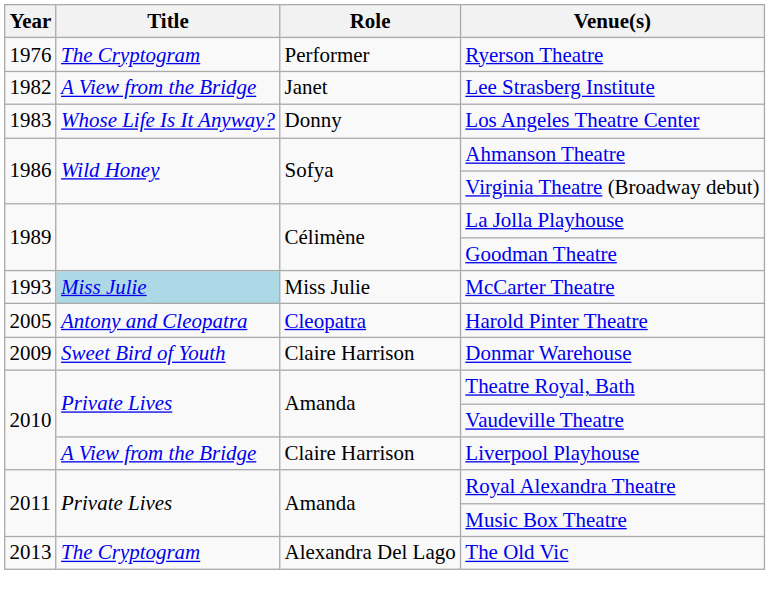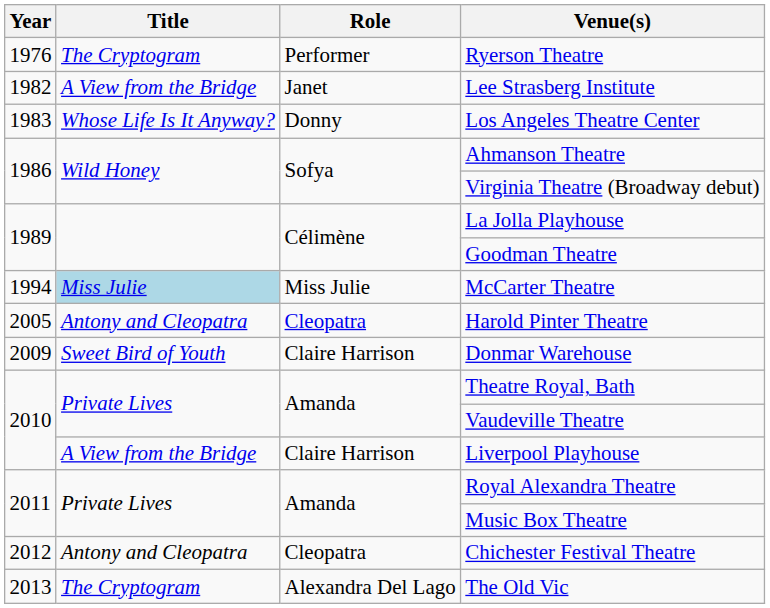McCarter Theatre | Year: 1993 -> 1994
+ row: 2012 | Antony and Cleopatra | Cleopatra | Chichester Festival Theatre
